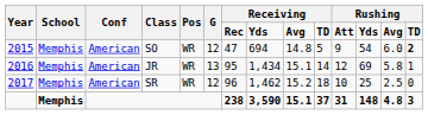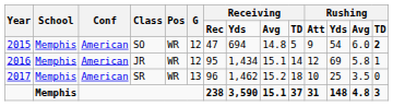JR | G: 13 -> 12
SR | G: 12 -> 13
SR | column 13: 2.5 -> 3.5
